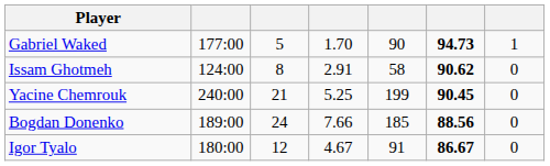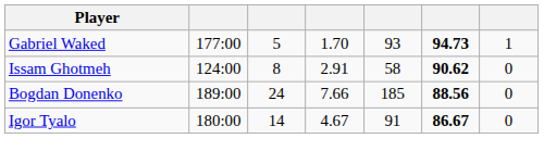Gabriel Waked | column 5: 90 -> 93
- row: Yacine Chemrouk | 240:00 | 21 | 5.25 | 199 | 90.45 | 0
Igor Tyalo | column 3: 12 -> 14
